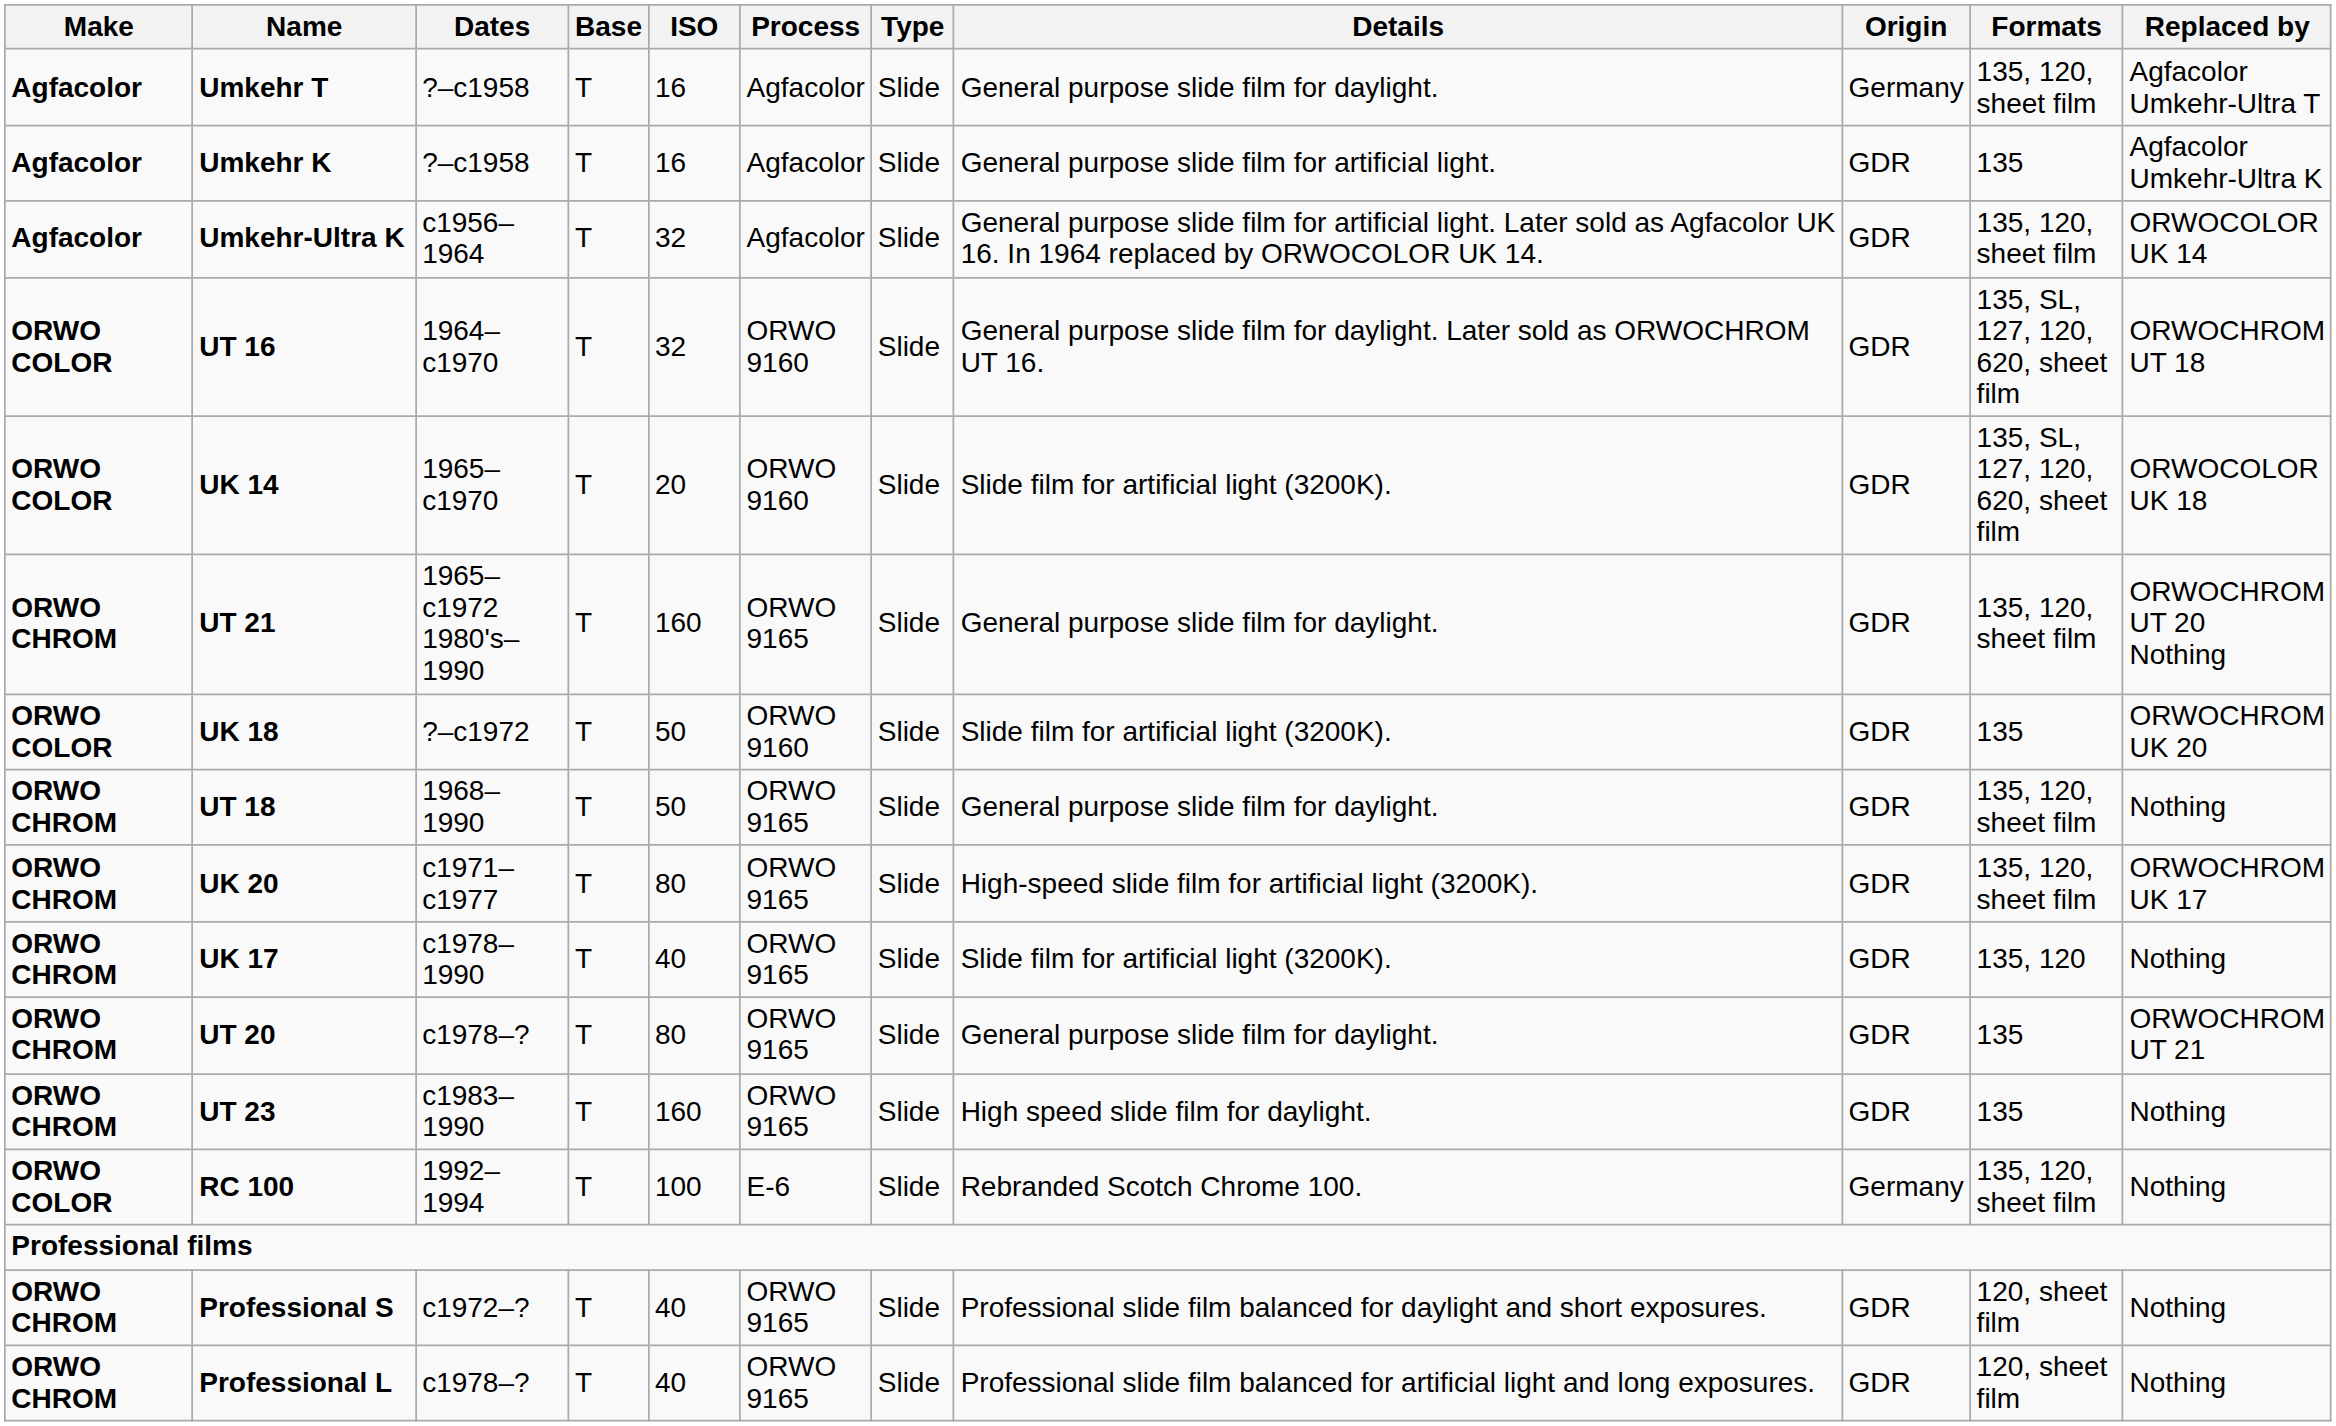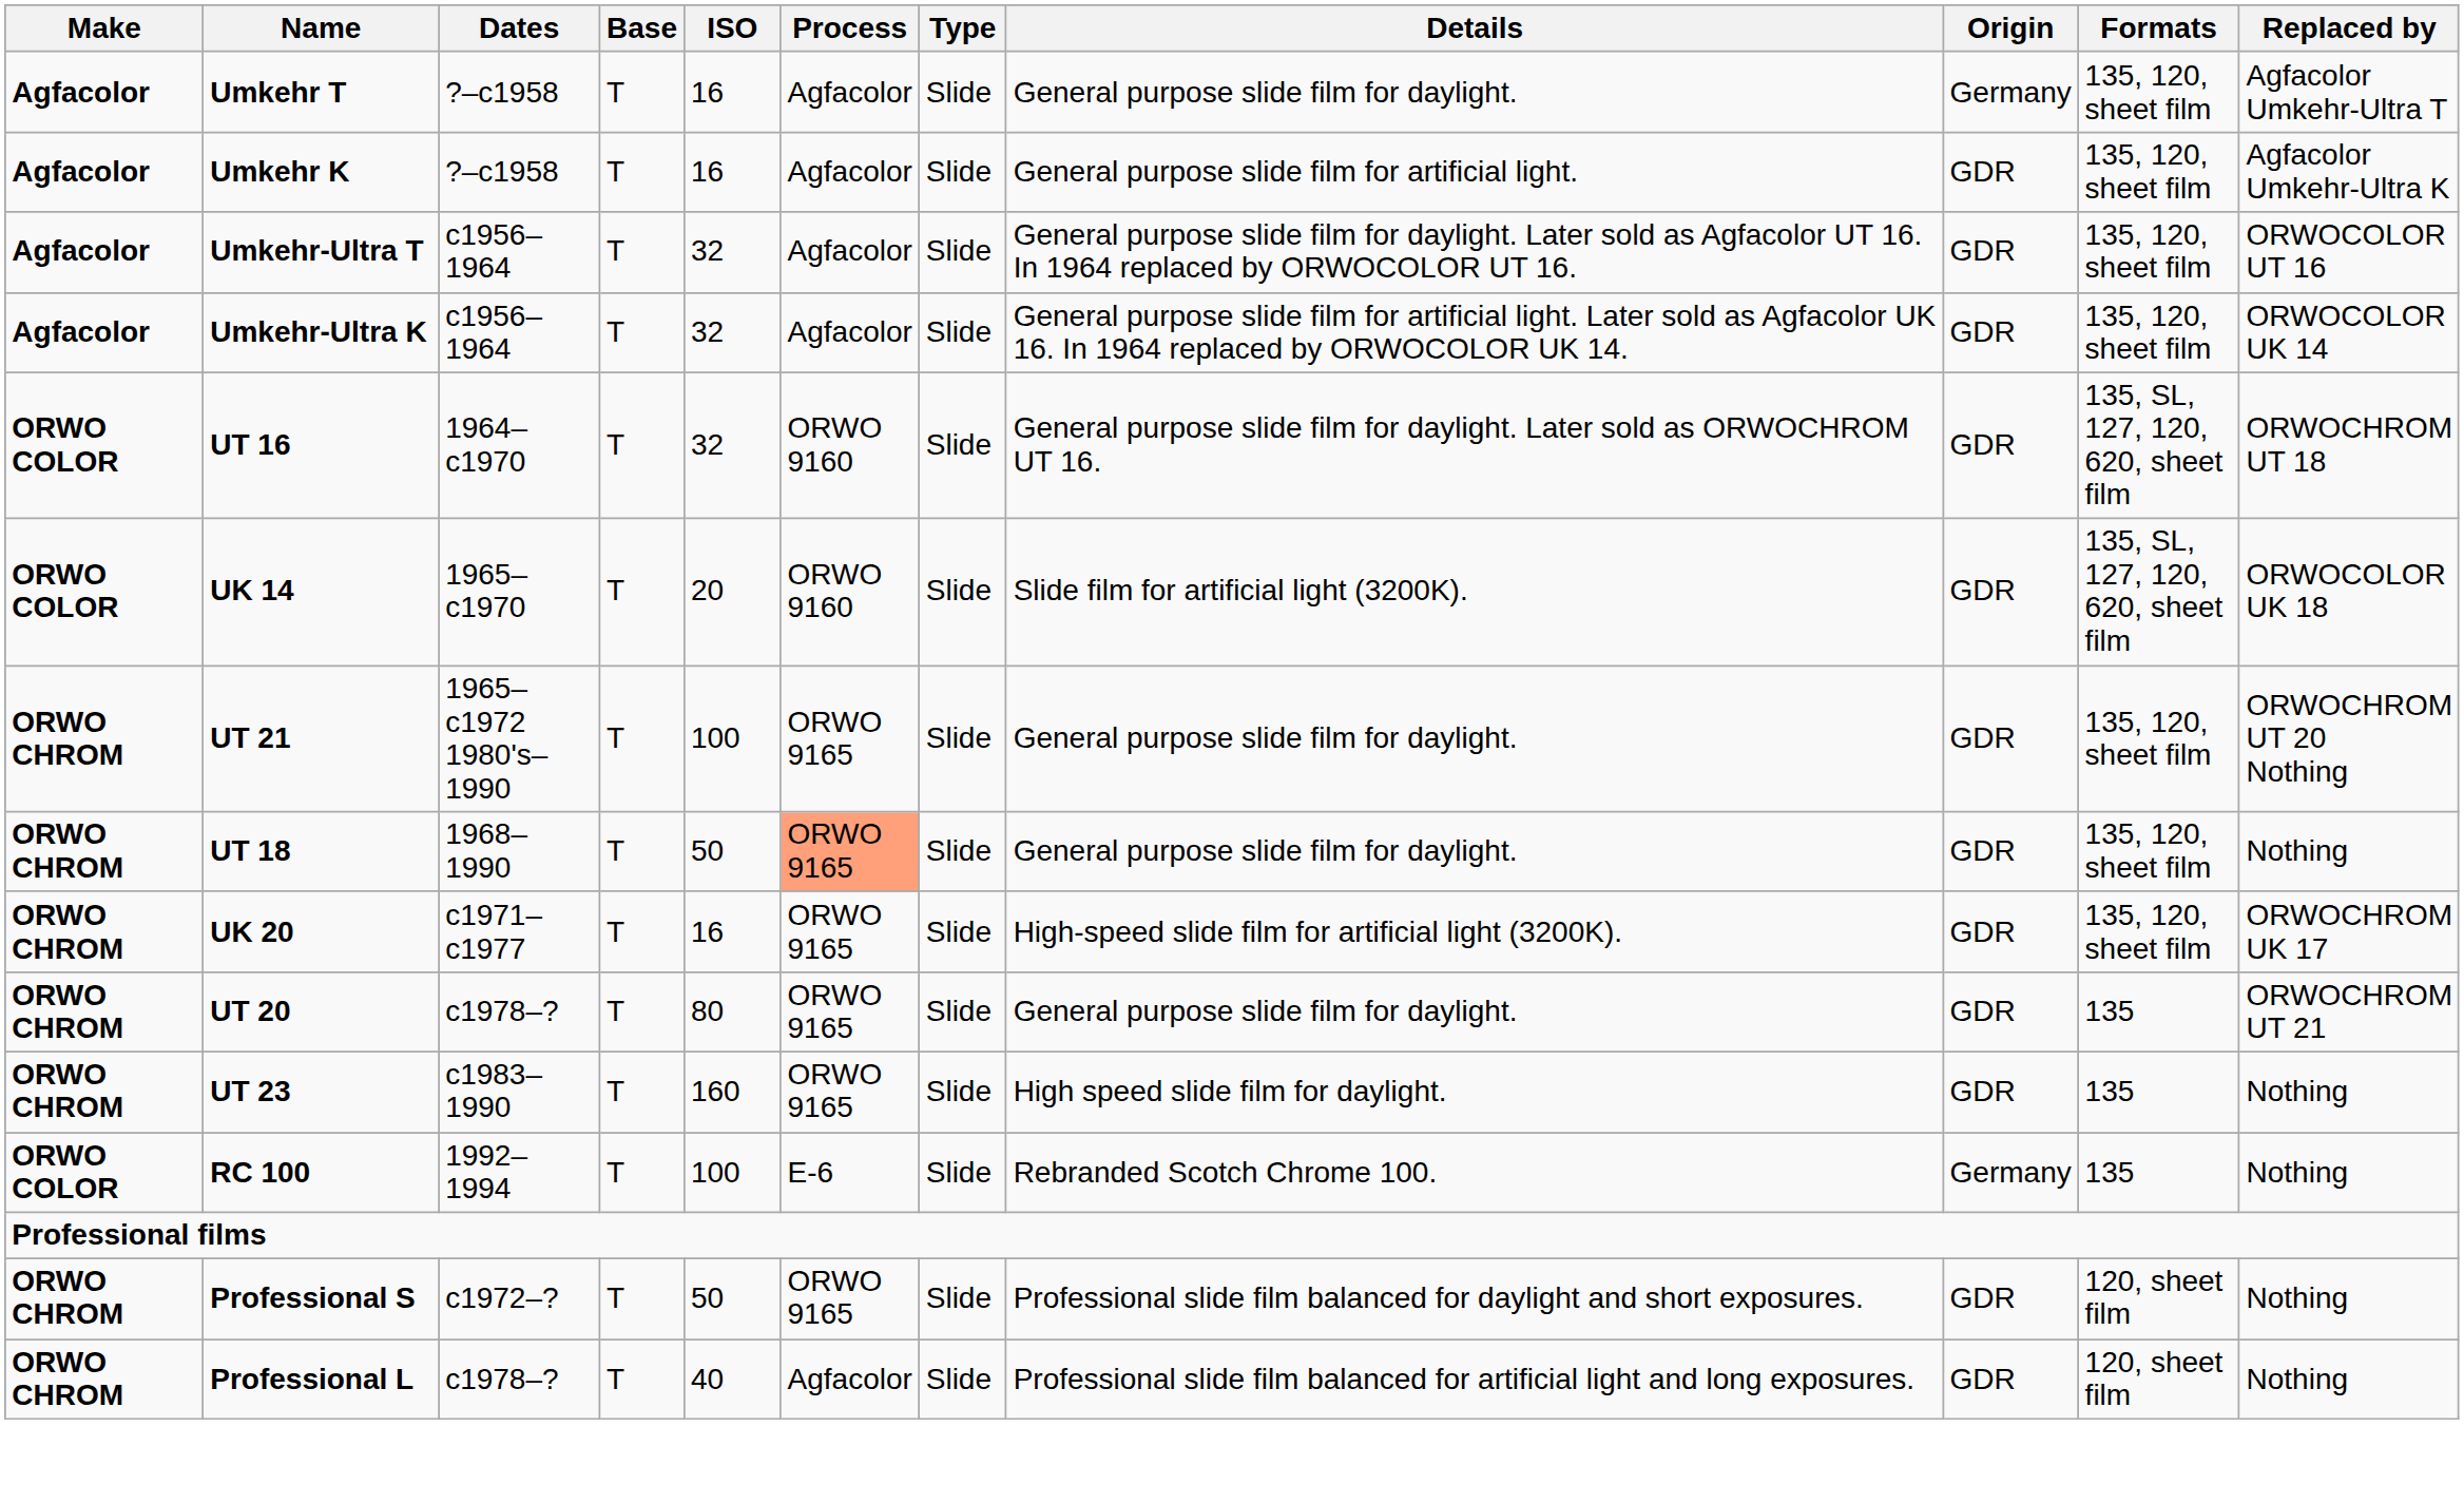Umkehr K | Formats: 135 -> 135, 120, sheet film
+ row: Agfacolor | Umkehr-Ultra T | c1956–1964 | T | 32 | Agfacolor | Slide | General purpose slide film for daylight. Later sold as Agfacolor UT 16. In 1964 replaced by ORWOCOLOR UT 16. | GDR | 135, 120, sheet film | ORWOCOLOR UT 16
UT 21 | ISO: 160 -> 100
- row: ORWO COLOR | UK 18 | ?–c1972 | T | 50 | ORWO 9160 | Slide | Slide film for artificial light (3200K). | GDR | 135 | ORWOCHROM UK 20
UT 18 | Process: no background -> lightsalmon background
UK 20 | ISO: 80 -> 16
- row: ORWO CHROM | UK 17 | c1978–1990 | T | 40 | ORWO 9165 | Slide | Slide film for artificial light (3200K). | GDR | 135, 120 | Nothing
RC 100 | Formats: 135, 120, sheet film -> 135
Professional S | ISO: 40 -> 50
Professional L | Process: ORWO 9165 -> Agfacolor
